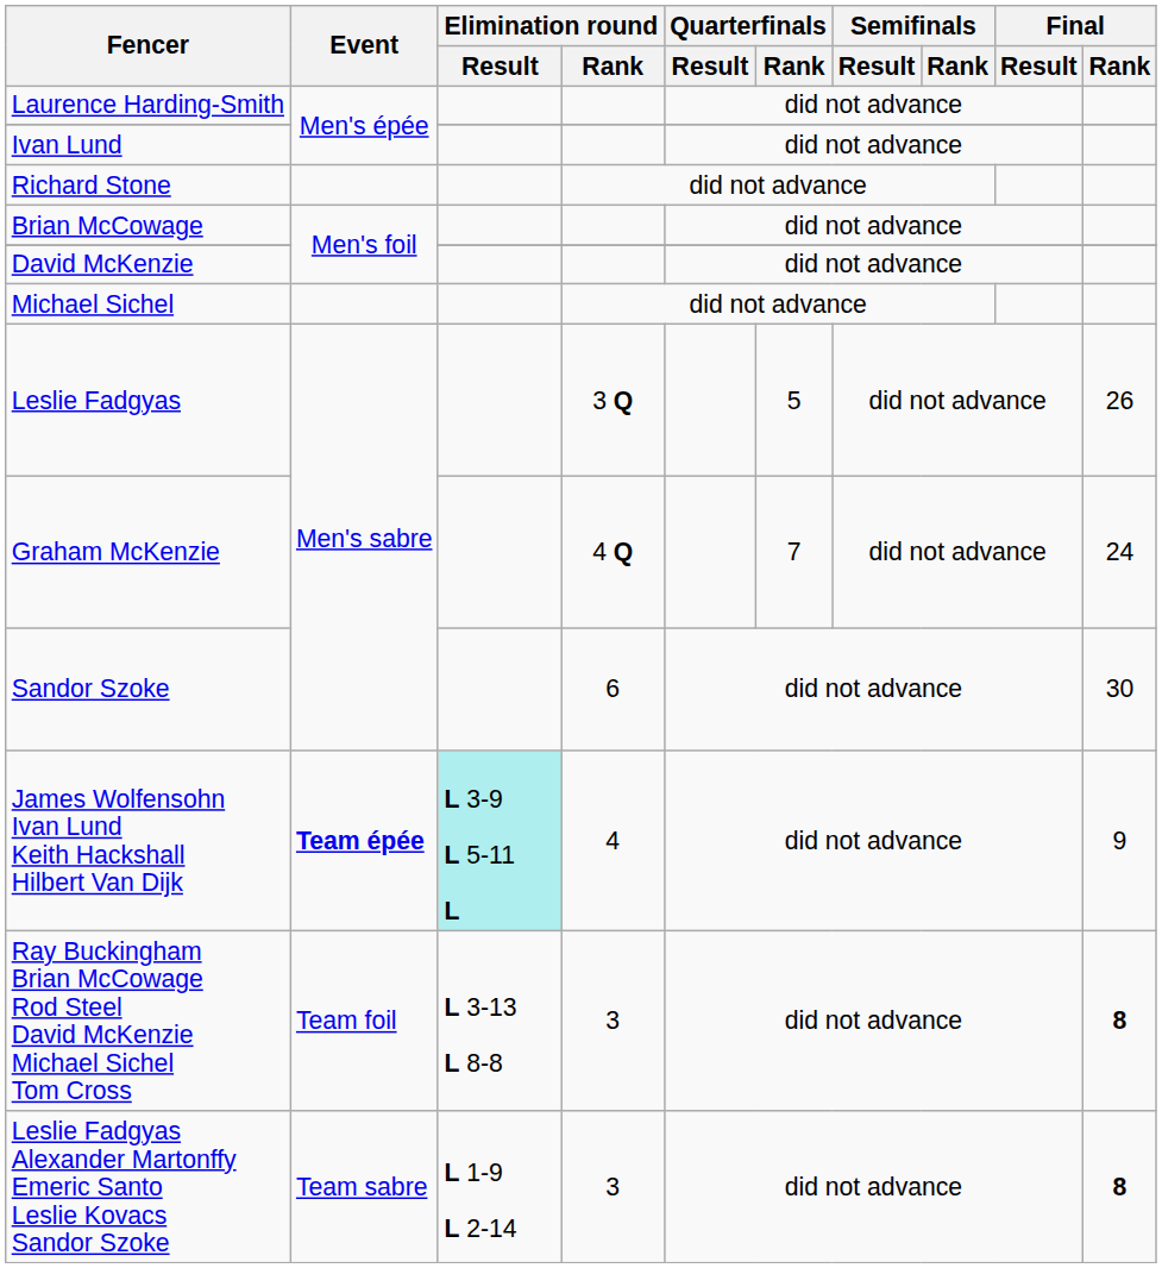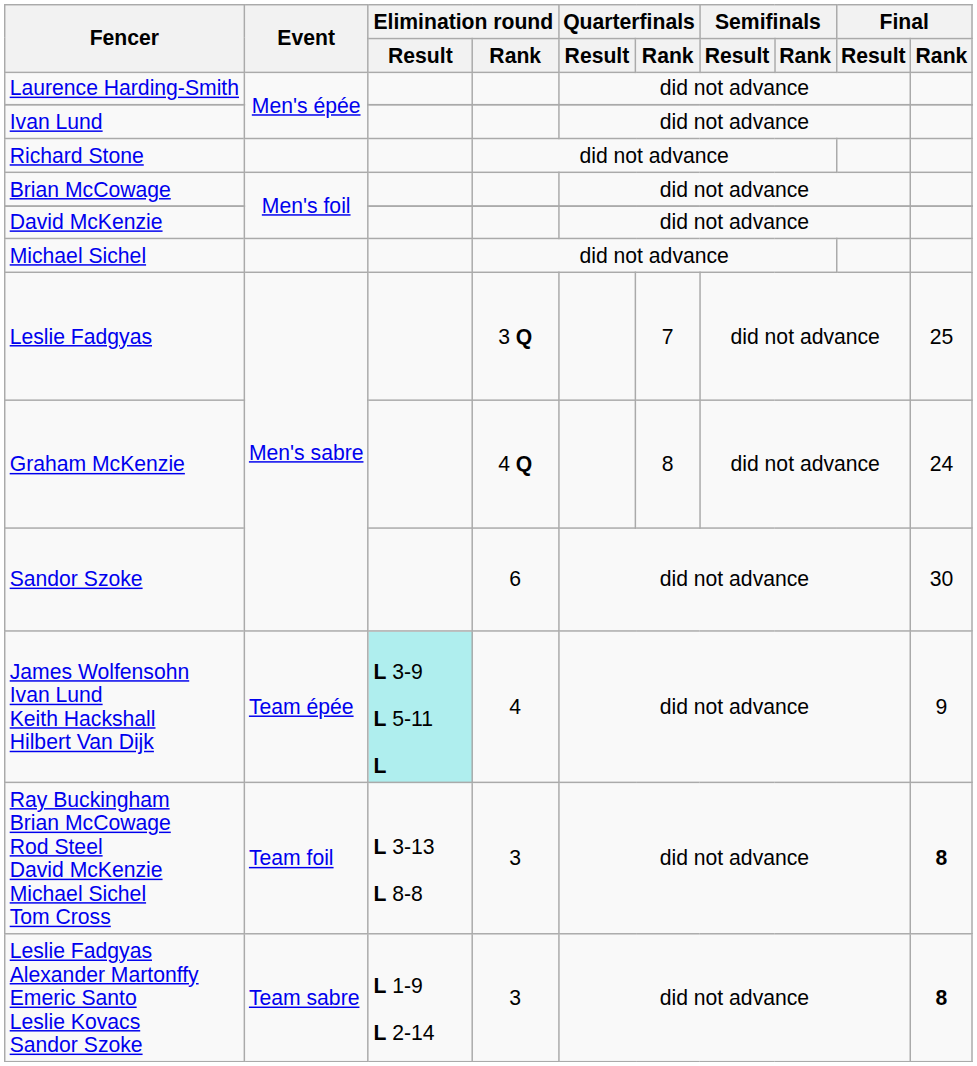Leslie Fadgyas | Quarterfinals / Rank: 5 -> 7
Leslie Fadgyas | Final / Rank: 26 -> 25
Graham McKenzie | Quarterfinals / Rank: 7 -> 8
James Wolfensohn Ivan Lund Keith Hackshall Hilbert Van Dijk | Event: bold -> normal
